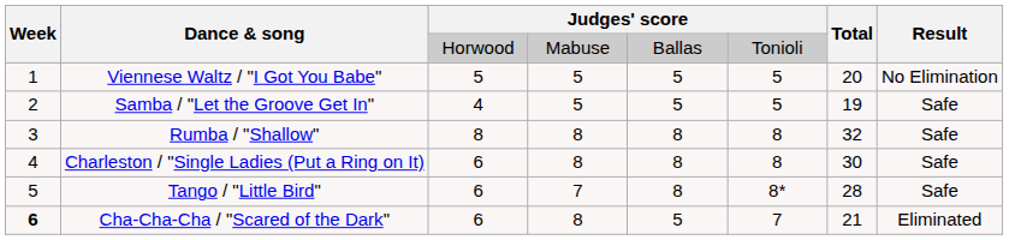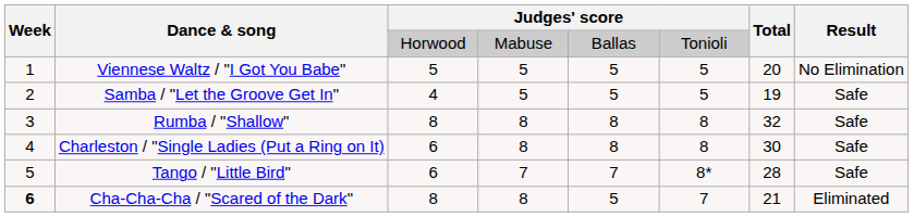Tango / "Little Bird" | column 5: 8 -> 7
Cha-Cha-Cha / "Scared of the Dark" | column 3: 6 -> 8
